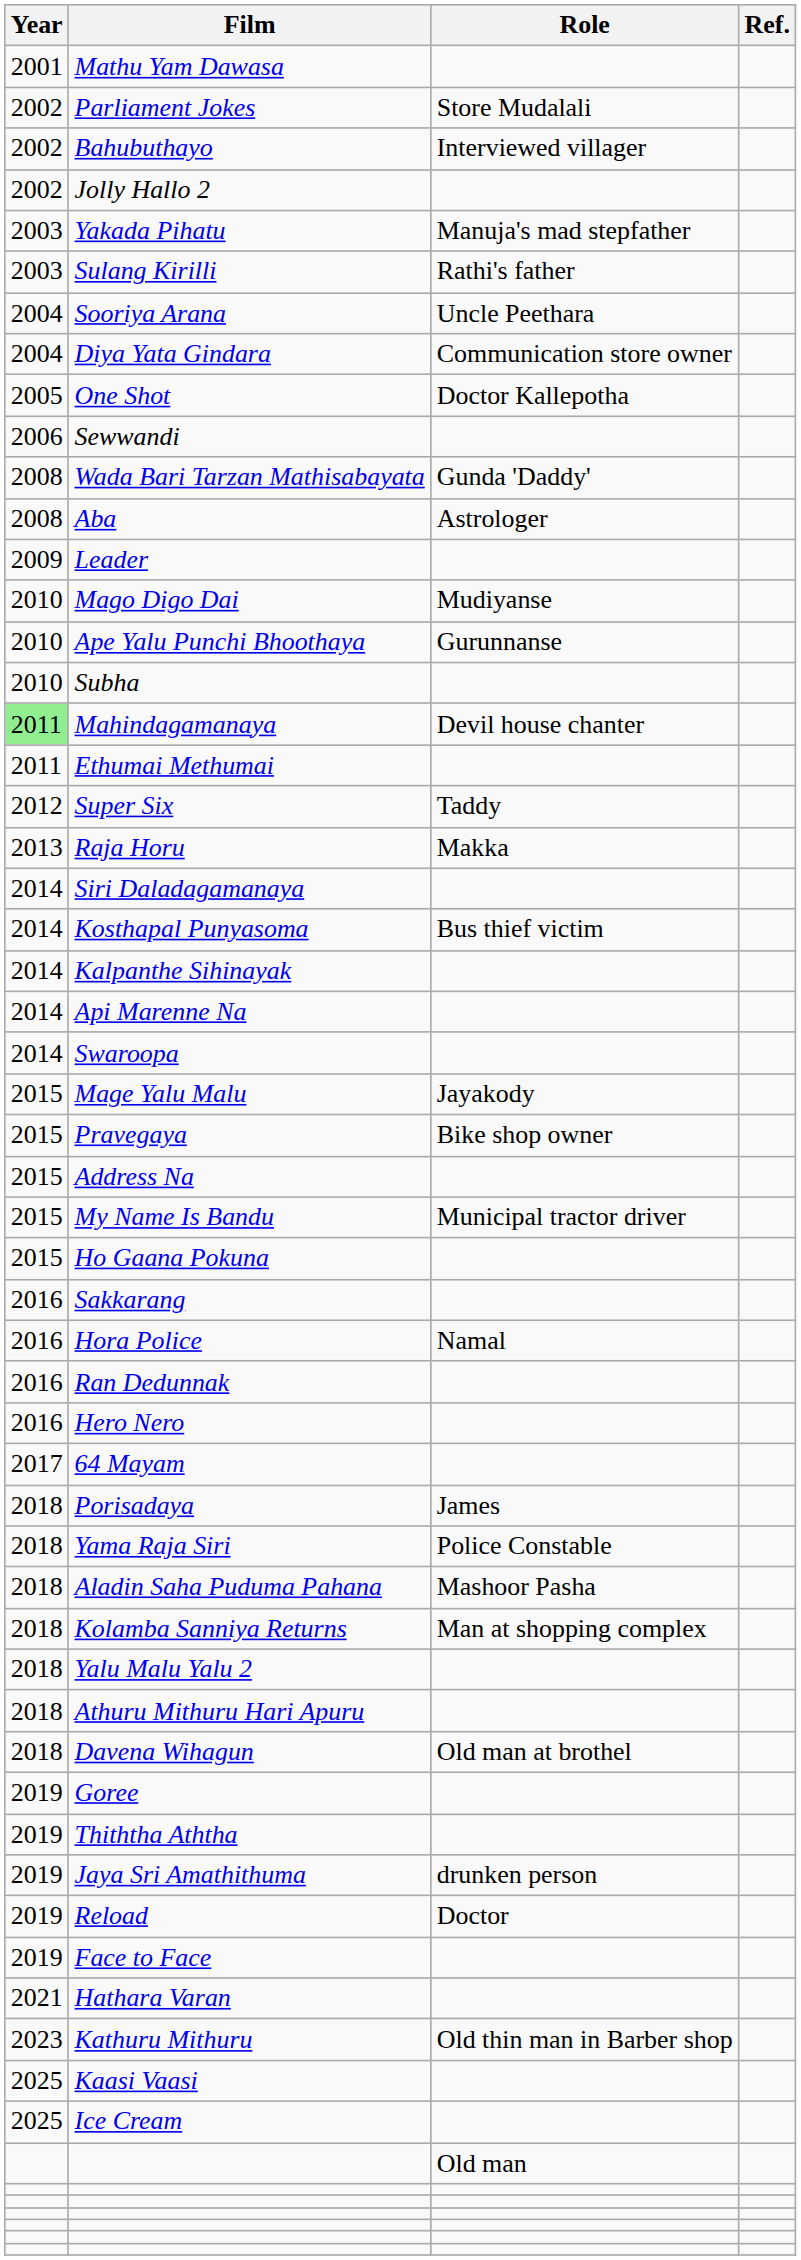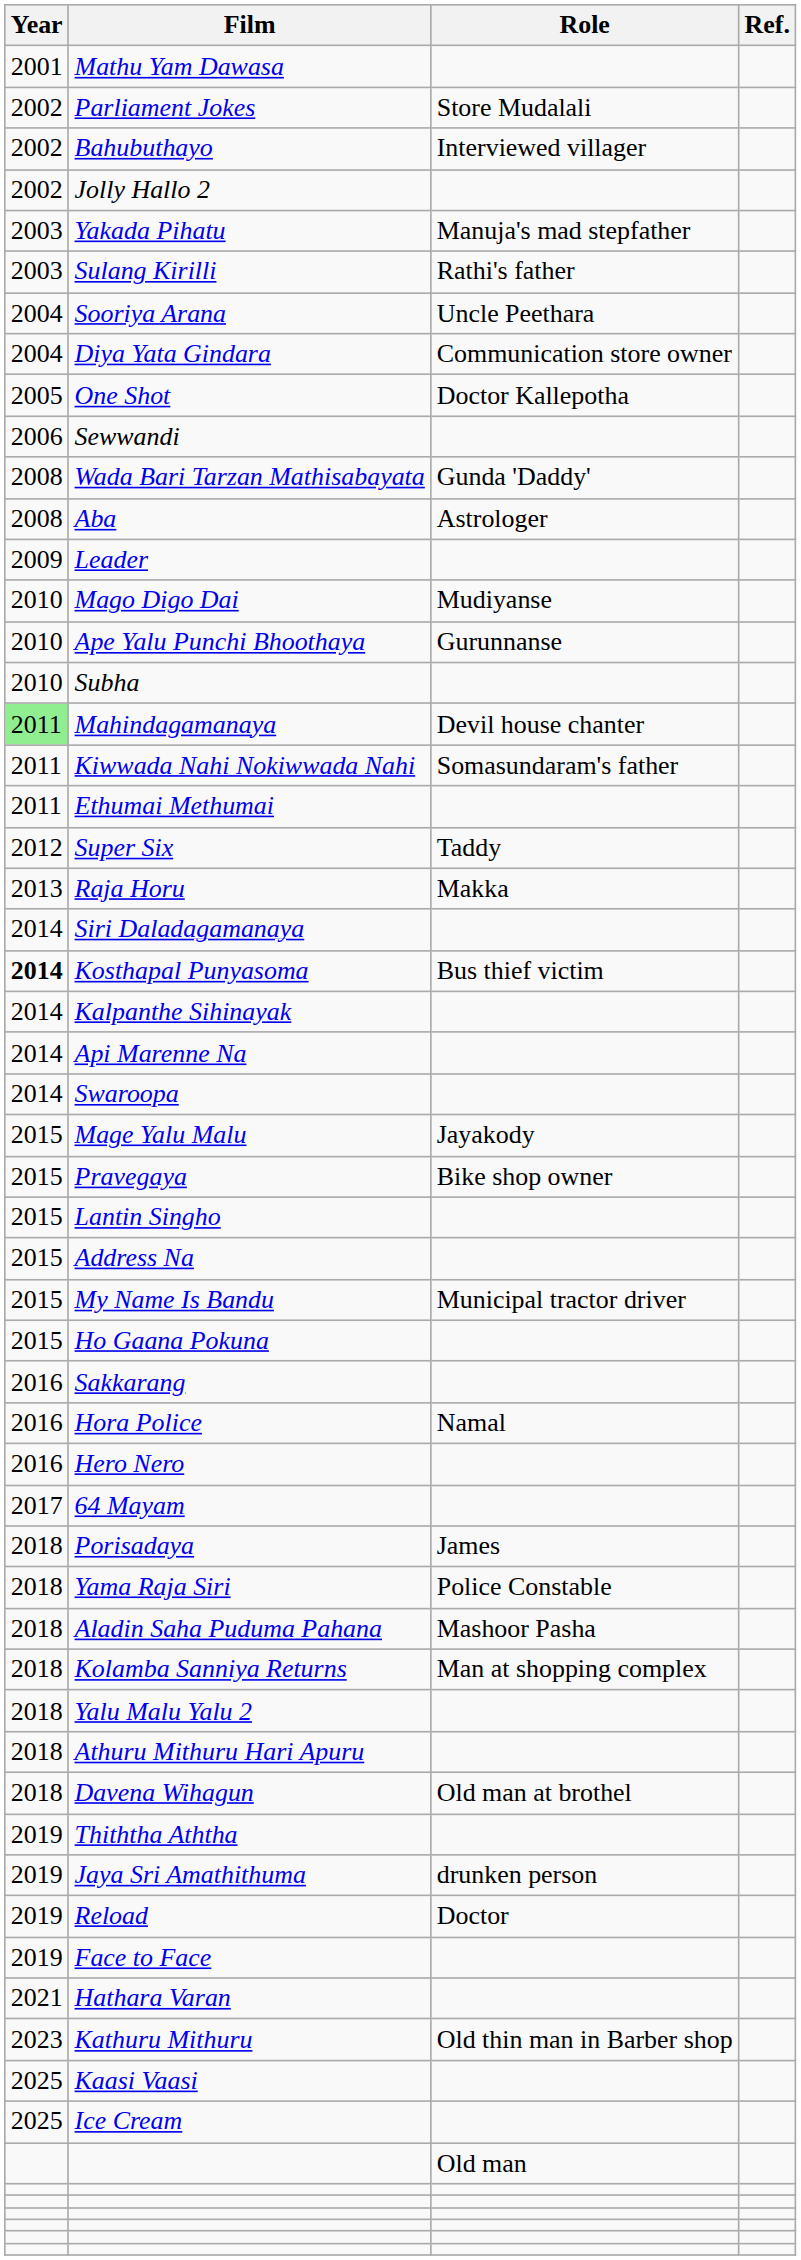+ row: 2011 | Kiwwada Nahi Nokiwwada Nahi | Somasundaram's father
Kosthapal Punyasoma | Year: normal -> bold
+ row: 2015 | Lantin Singho
- row: 2016 | Ran Dedunnak
- row: 2019 | Goree
